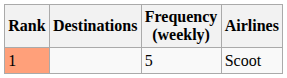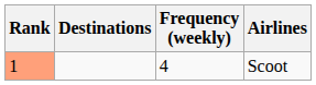Scoot | Frequency (weekly): 5 -> 4
